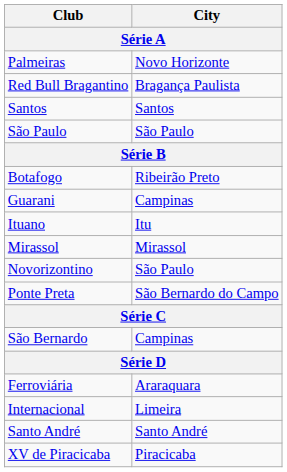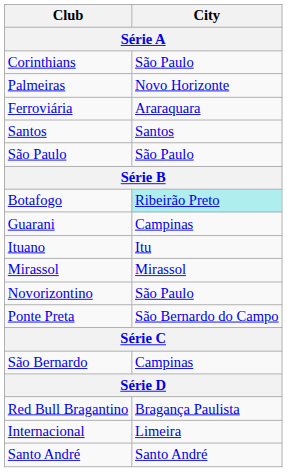+ row: Corinthians | São Paulo
rows swapped: Red Bull Bragantino <-> Ferroviária
Botafogo | City: no background -> paleturquoise background
- row: XV de Piracicaba | Piracicaba
